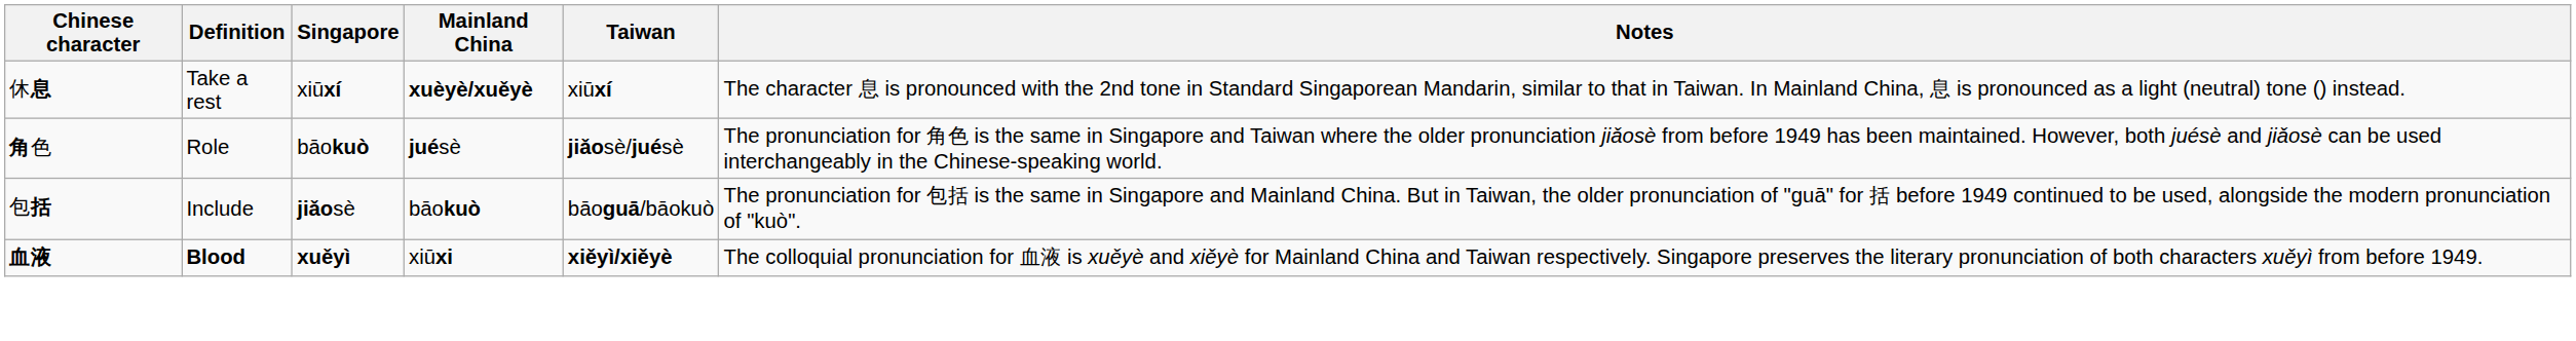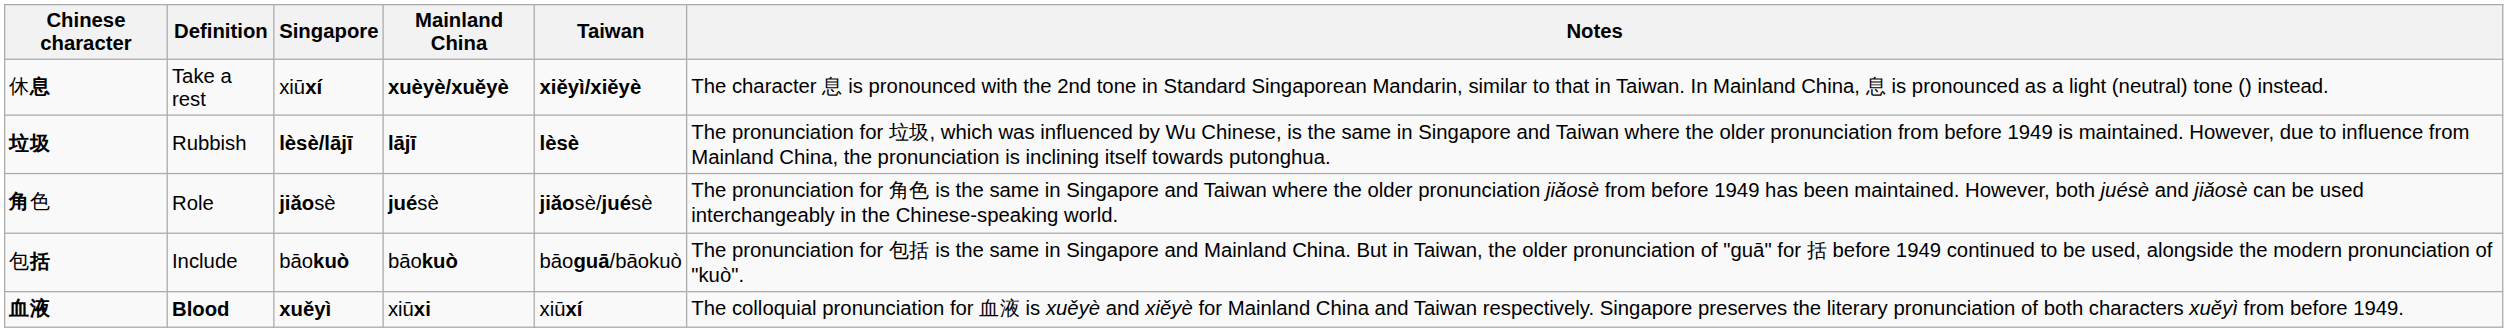休息 | Taiwan: xiūxí -> xiěyì/xiěyè
+ row: 垃圾 | Rubbish | lèsè/lājī | lājī | lèsè | The pronunciation for 垃圾, which was influenced by Wu Chinese, is the same in Singapore and Taiwan where the older pronunciation from before 1949 is maintained. However, due to influence from Mainland China, the pronunciation is inclining itself towards putonghua.
角色 | Singapore: bāokuò -> jiǎosè
包括 | Singapore: jiǎosè -> bāokuò
血液 | Taiwan: xiěyì/xiěyè -> xiūxí
